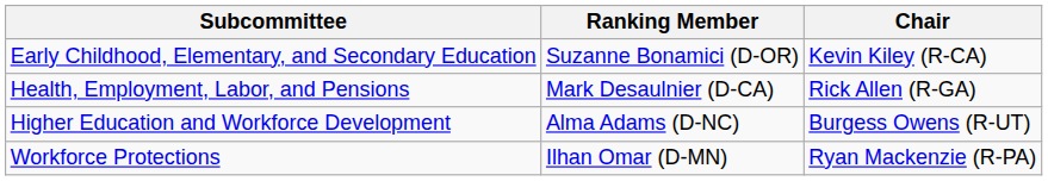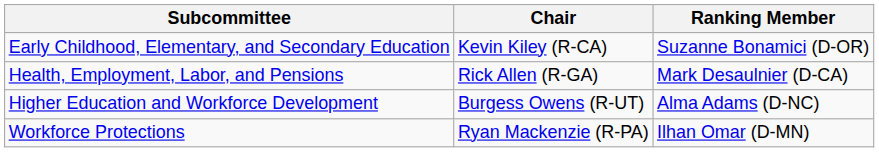columns swapped: Chair <-> Ranking Member
